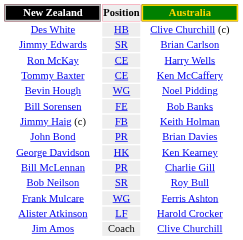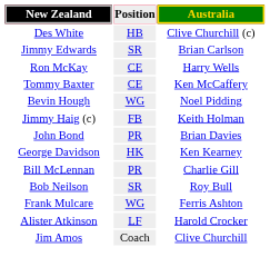- row: Bill Sorensen | FE | Bob Banks
